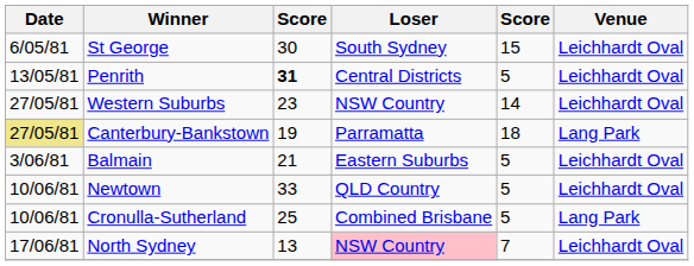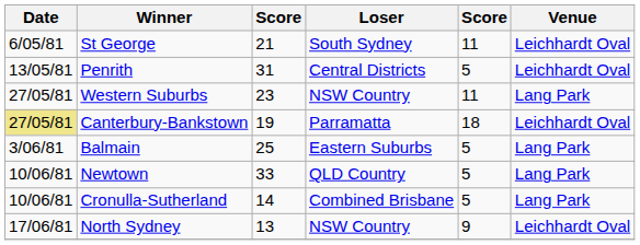St George | column 3: 30 -> 21
St George | column 5: 15 -> 11
Penrith | column 3: bold -> normal
Western Suburbs | column 5: 14 -> 11
Western Suburbs | Venue: Leichhardt Oval -> Lang Park
Canterbury-Bankstown | Venue: Lang Park -> Leichhardt Oval
Balmain | column 3: 21 -> 25
Balmain | Venue: Leichhardt Oval -> Lang Park
Newtown | Venue: Leichhardt Oval -> Lang Park
Cronulla-Sutherland | column 3: 25 -> 14
North Sydney | Loser: pink background -> no background
North Sydney | column 5: 7 -> 9
